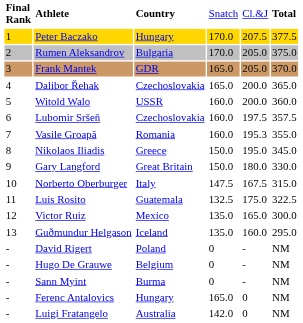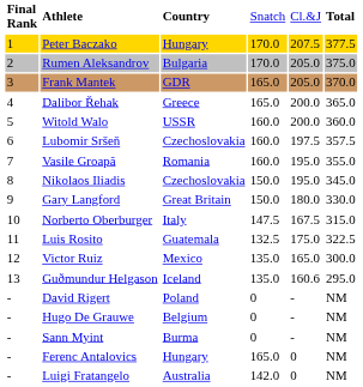Dalibor Řehak | column 3: Czechoslovakia -> Greece
Vasile Groapă | column 5: 195.3 -> 195.0
Nikolaos Iliadis | column 3: Greece -> Czechoslovakia
Guðmundur Helgason | column 5: 160.0 -> 160.6
